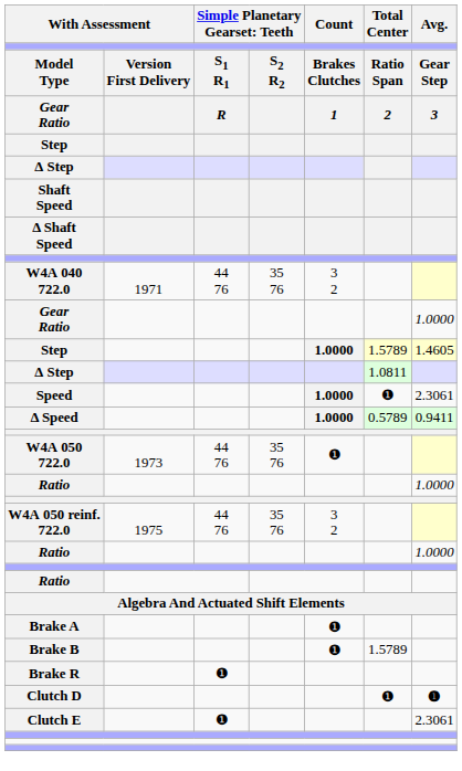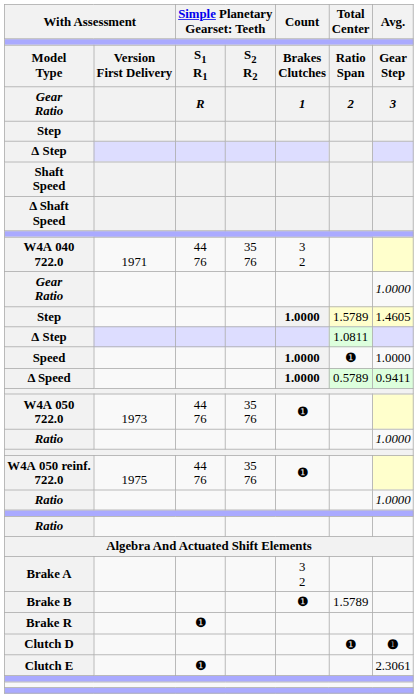Speed | Avg.: 2.3061 -> 1.0000
W4A 050 reinf. 722.0 | Count: 3 2 -> ❶
Brake A | Count: ❶ -> 3 2
